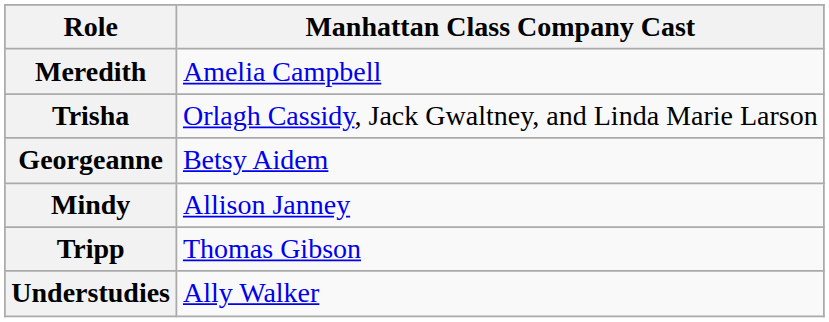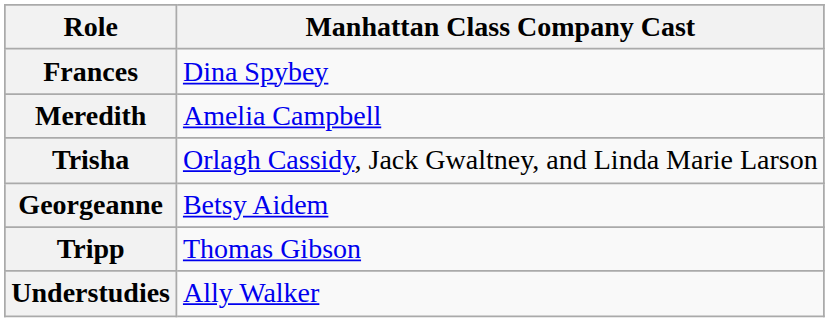+ row: Frances | Dina Spybey
- row: Mindy | Allison Janney
